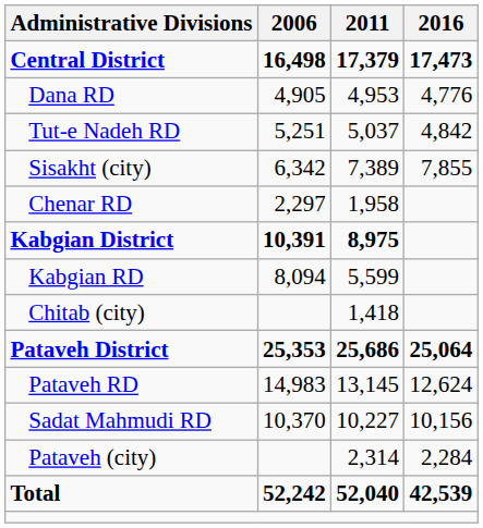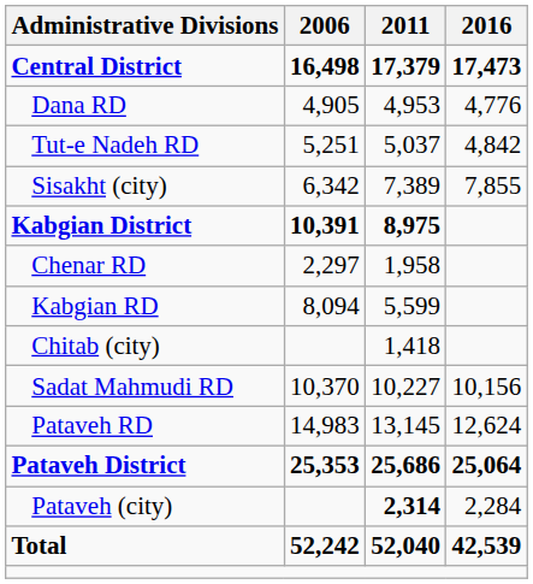rows swapped: Kabgian District <-> Chenar RD
rows swapped: Pataveh District <-> Sadat Mahmudi RD
Pataveh (city) | 2011: normal -> bold
